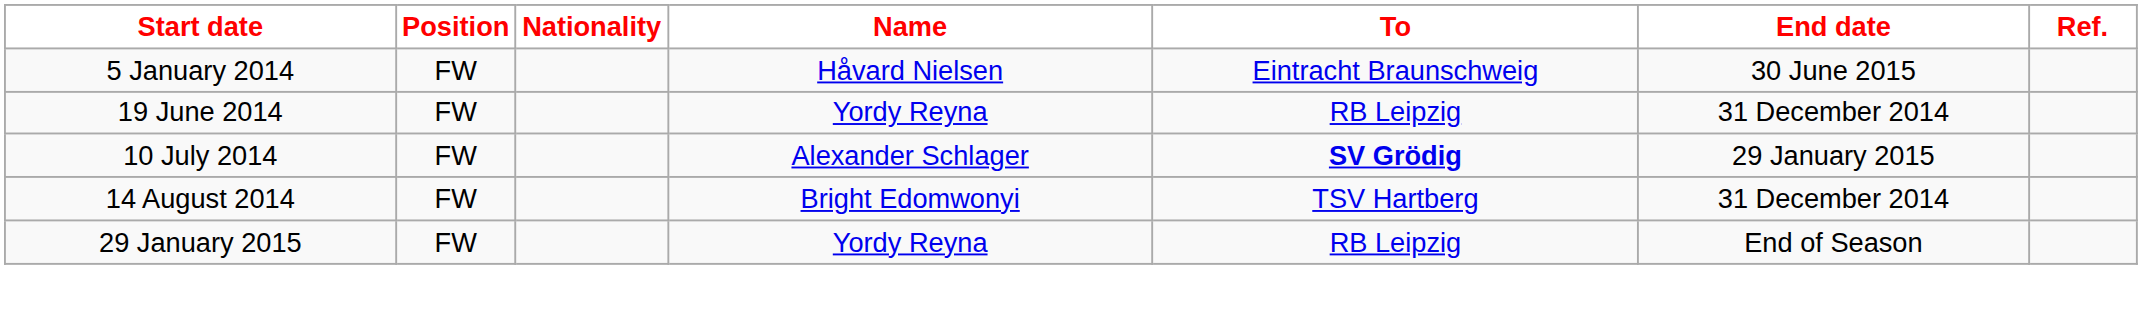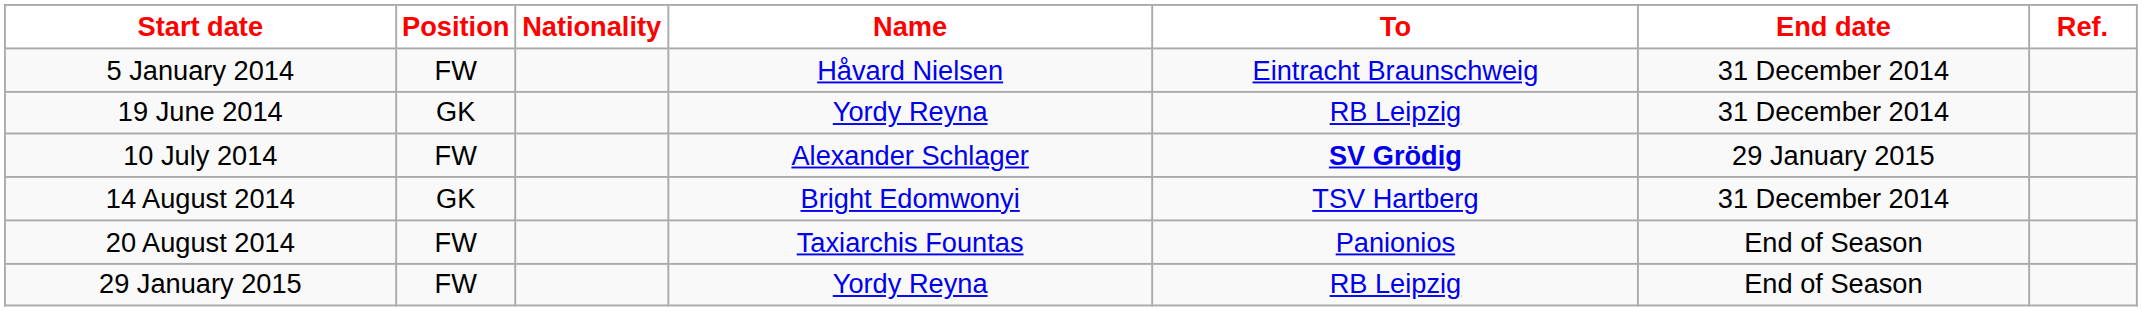5 January 2014 | End date: 30 June 2015 -> 31 December 2014
19 June 2014 | Position: FW -> GK
14 August 2014 | Position: FW -> GK
+ row: 20 August 2014 | FW | Taxiarchis Fountas | Panionios | End of Season
